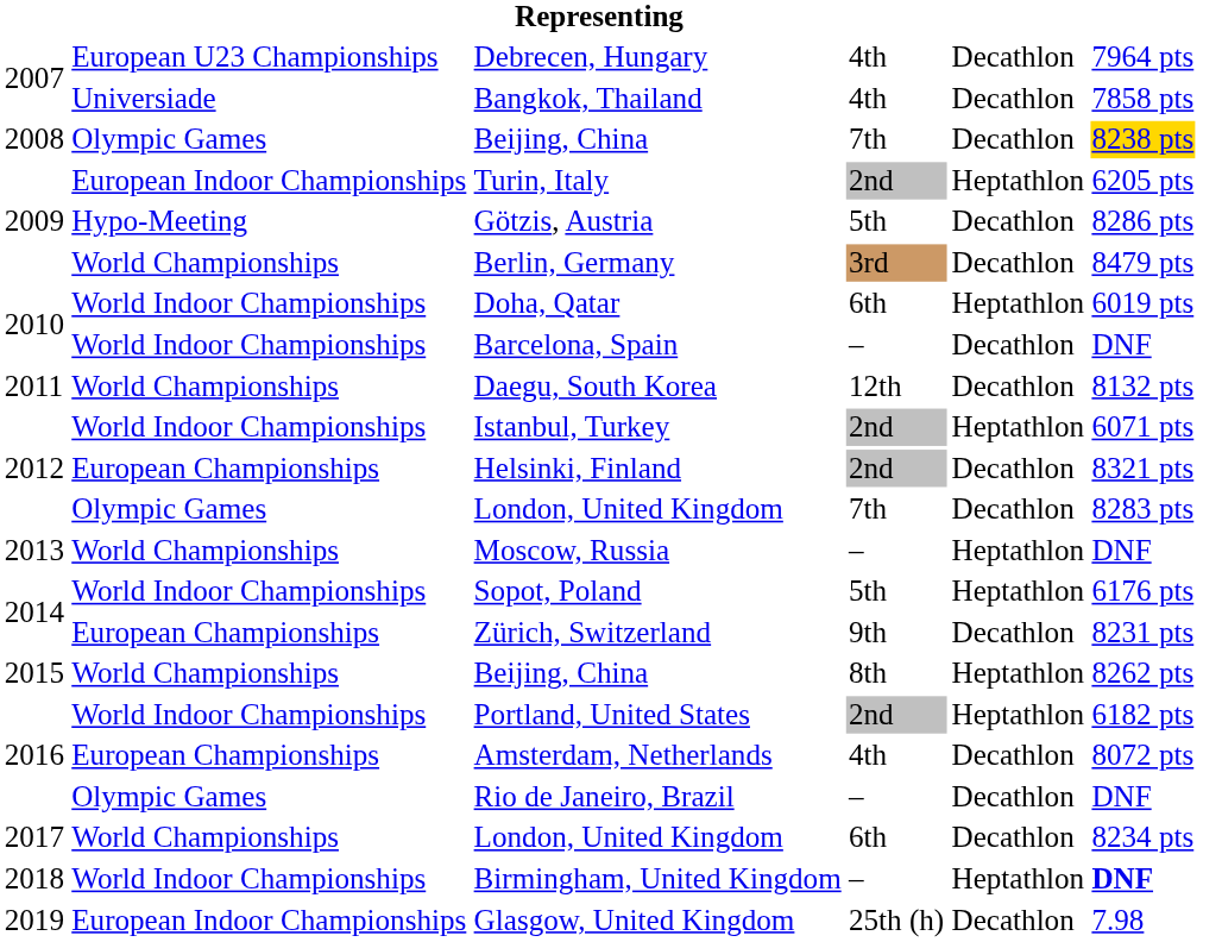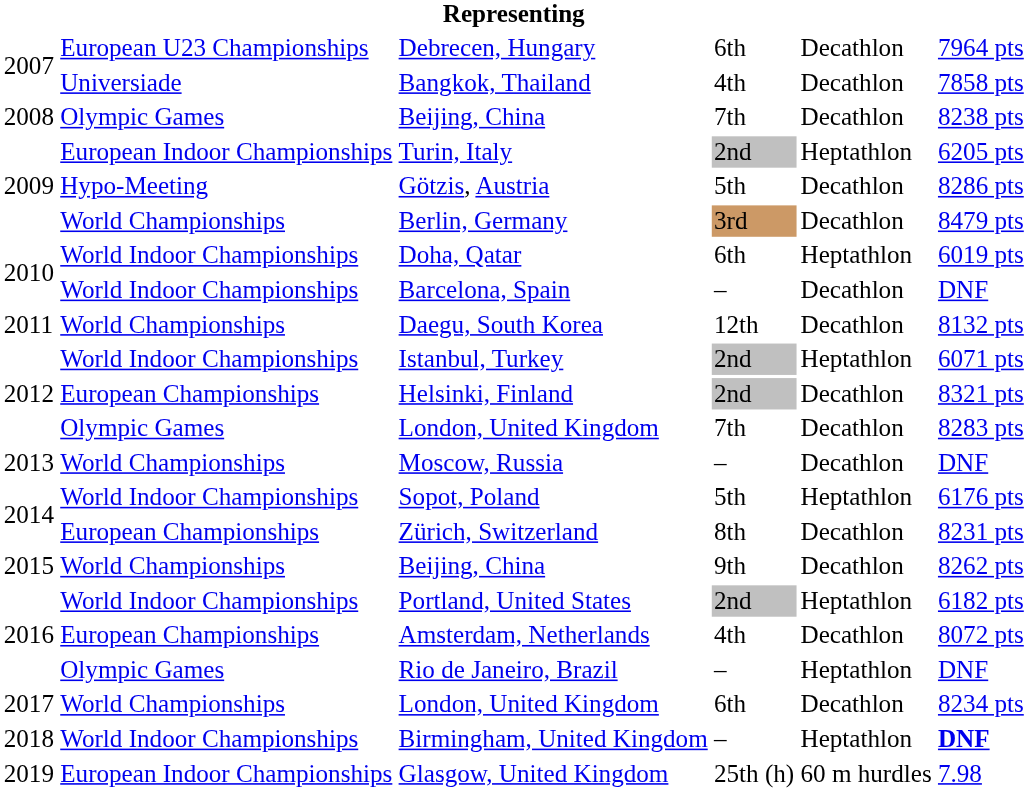Debrecen, Hungary | column 4: 4th -> 6th
2008 / Beijing, China | column 6: gold background -> no background
Moscow, Russia | column 5: Heptathlon -> Decathlon
Zürich, Switzerland | column 4: 9th -> 8th
2015 / Beijing, China | column 4: 8th -> 9th
2015 / Beijing, China | column 5: Heptathlon -> Decathlon
Rio de Janeiro, Brazil | column 5: Decathlon -> Heptathlon
Glasgow, United Kingdom | column 5: Decathlon -> 60 m hurdles
